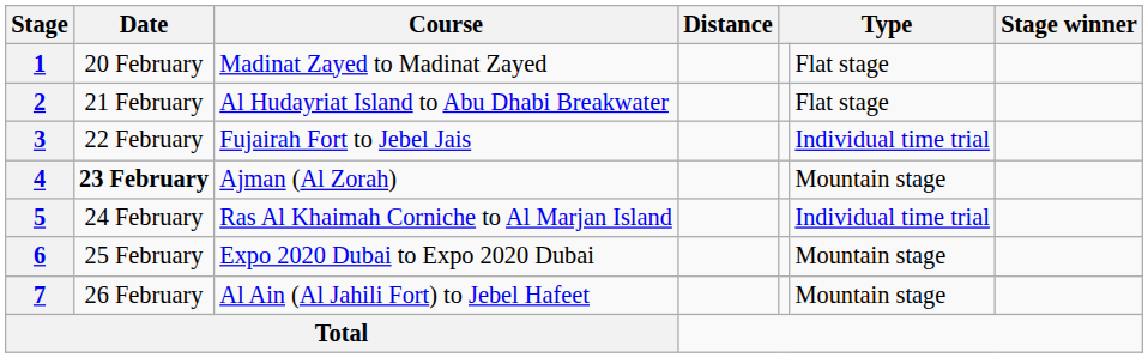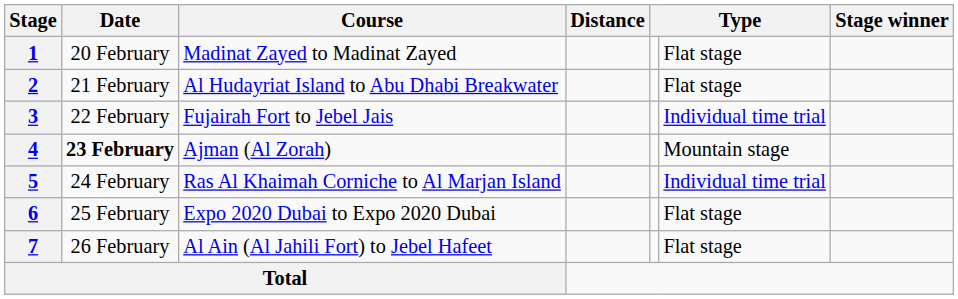6 | column 6: Mountain stage -> Flat stage
7 | column 6: Mountain stage -> Flat stage
